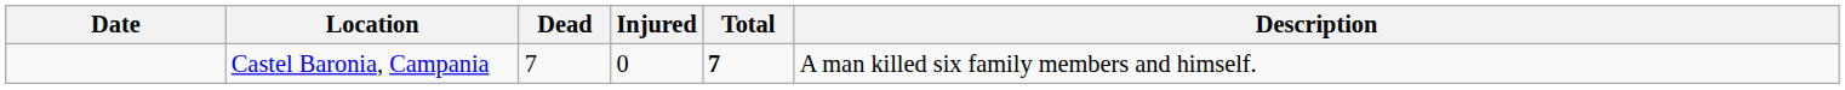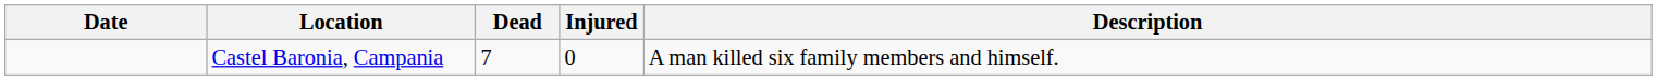- column: Total | 7
